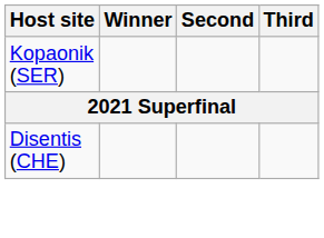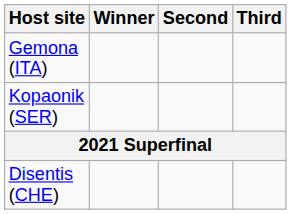+ row: Gemona (ITA)
